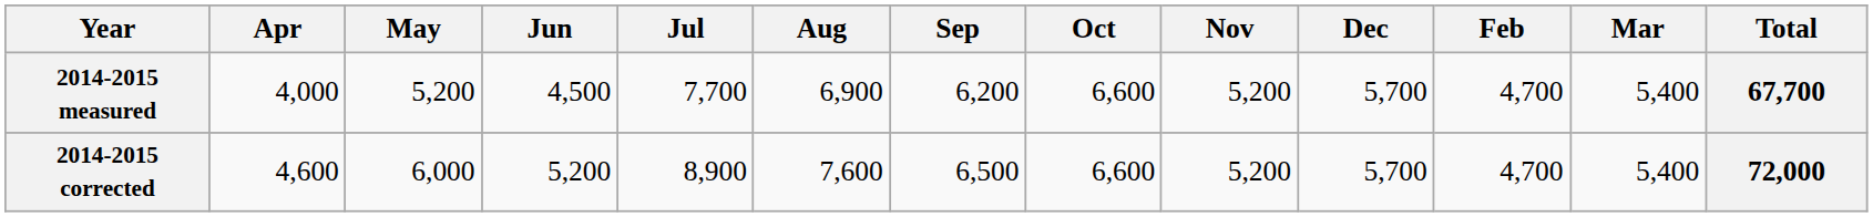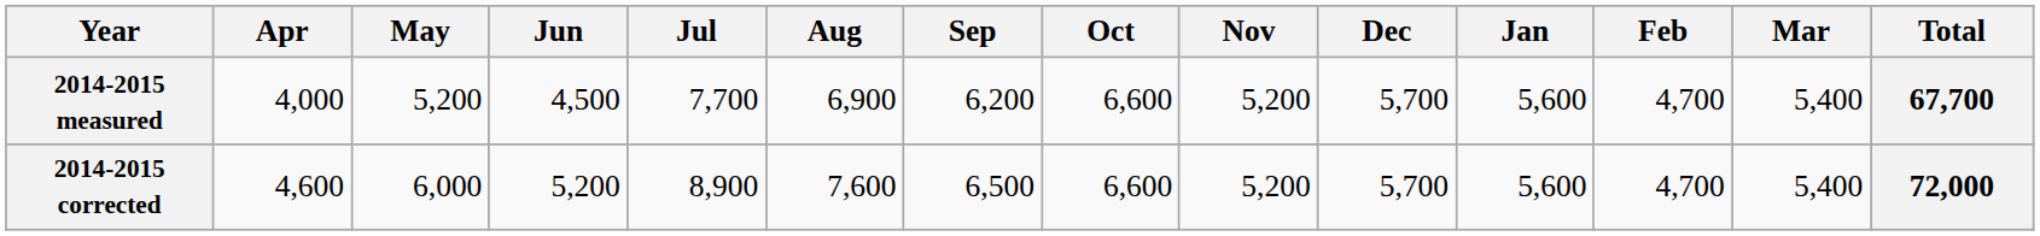+ column: Jan | 5,600 | 5,600
